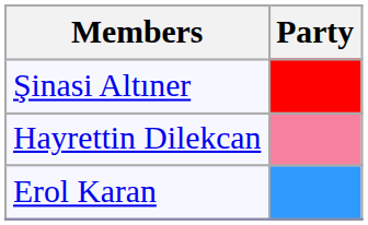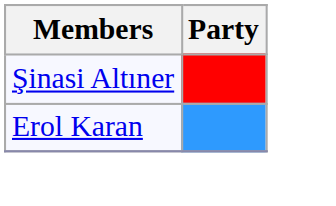- row: Hayrettin Dilekcan
